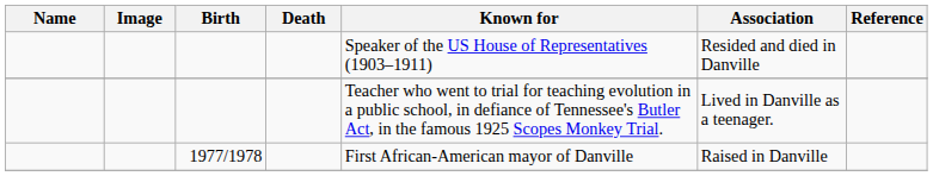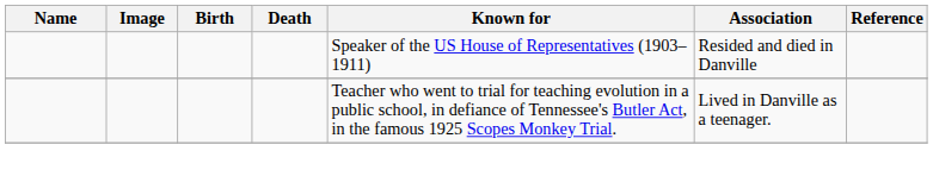- row: 1977/1978 | First African-American mayor of Danville | Raised in Danville
